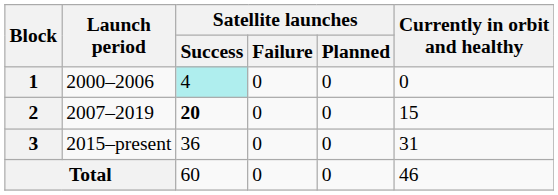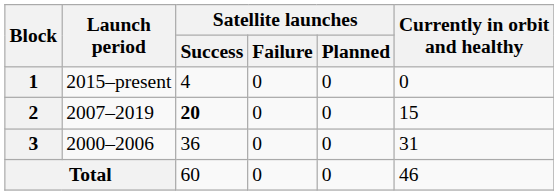1 | Launch period: 2000–2006 -> 2015–present
1 | Satellite launches / Success: paleturquoise background -> no background
3 | Launch period: 2015–present -> 2000–2006
